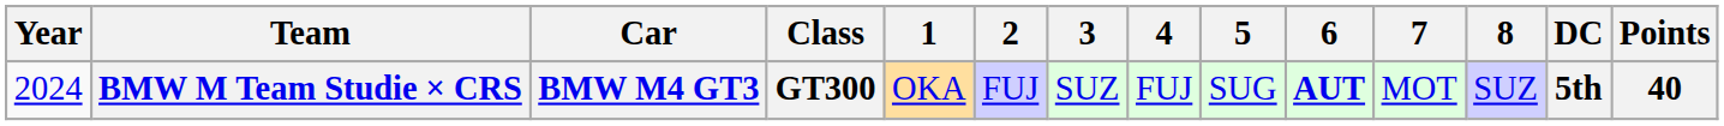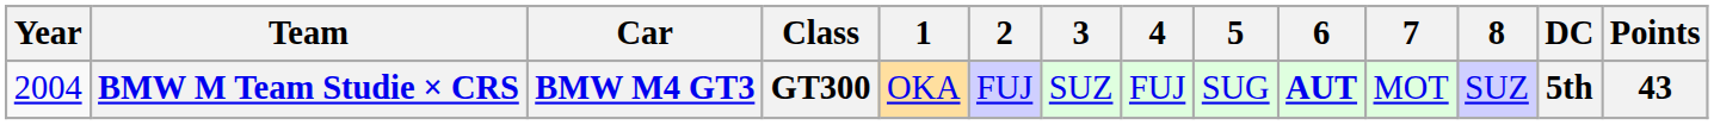BMW M Team Studie × CRS | Year: 2024 -> 2004
BMW M Team Studie × CRS | Points: 40 -> 43
